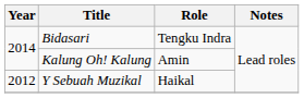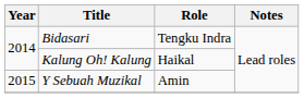Kalung Oh! Kalung | Role: Amin -> Haikal
Y Sebuah Muzikal | Year: 2012 -> 2015
Y Sebuah Muzikal | Role: Haikal -> Amin
